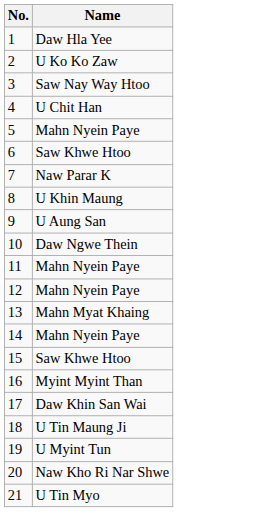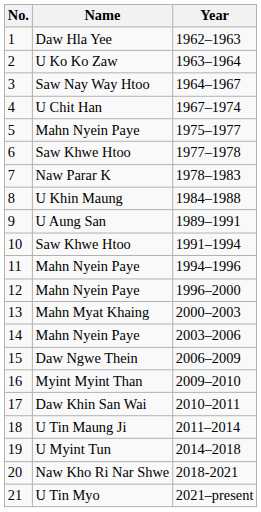+ column: Year | 1962–1963 | 1963–1964 | 1964–1967 | 1967–1974 | 1975–1977 | 1977–1978 | 1978–1983 | 1984–1988 | 1989–1991 | 1991–1994 | 1994–1996 | 1996–2000 | 2000–2003 | 2003–2006 | 2006–2009 | 2009–2010 | 2010–2011 | 2011–2014 | 2014–2018 | 2018-2021 | 2021–present
10 | Name: Daw Ngwe Thein -> Saw Khwe Htoo
15 | Name: Saw Khwe Htoo -> Daw Ngwe Thein
